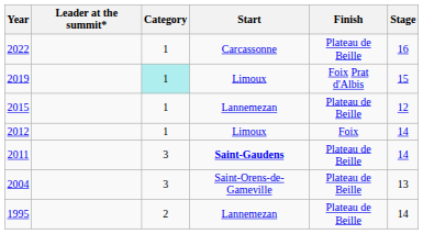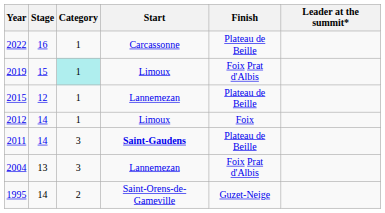columns swapped: Stage <-> Leader at the summit*
2004 | Start: Saint-Orens-de-Gameville -> Lannemezan
2004 | Finish: Plateau de Beille -> Foix Prat d'Albis
1995 | Start: Lannemezan -> Saint-Orens-de-Gameville
1995 | Finish: Plateau de Beille -> Guzet-Neige
